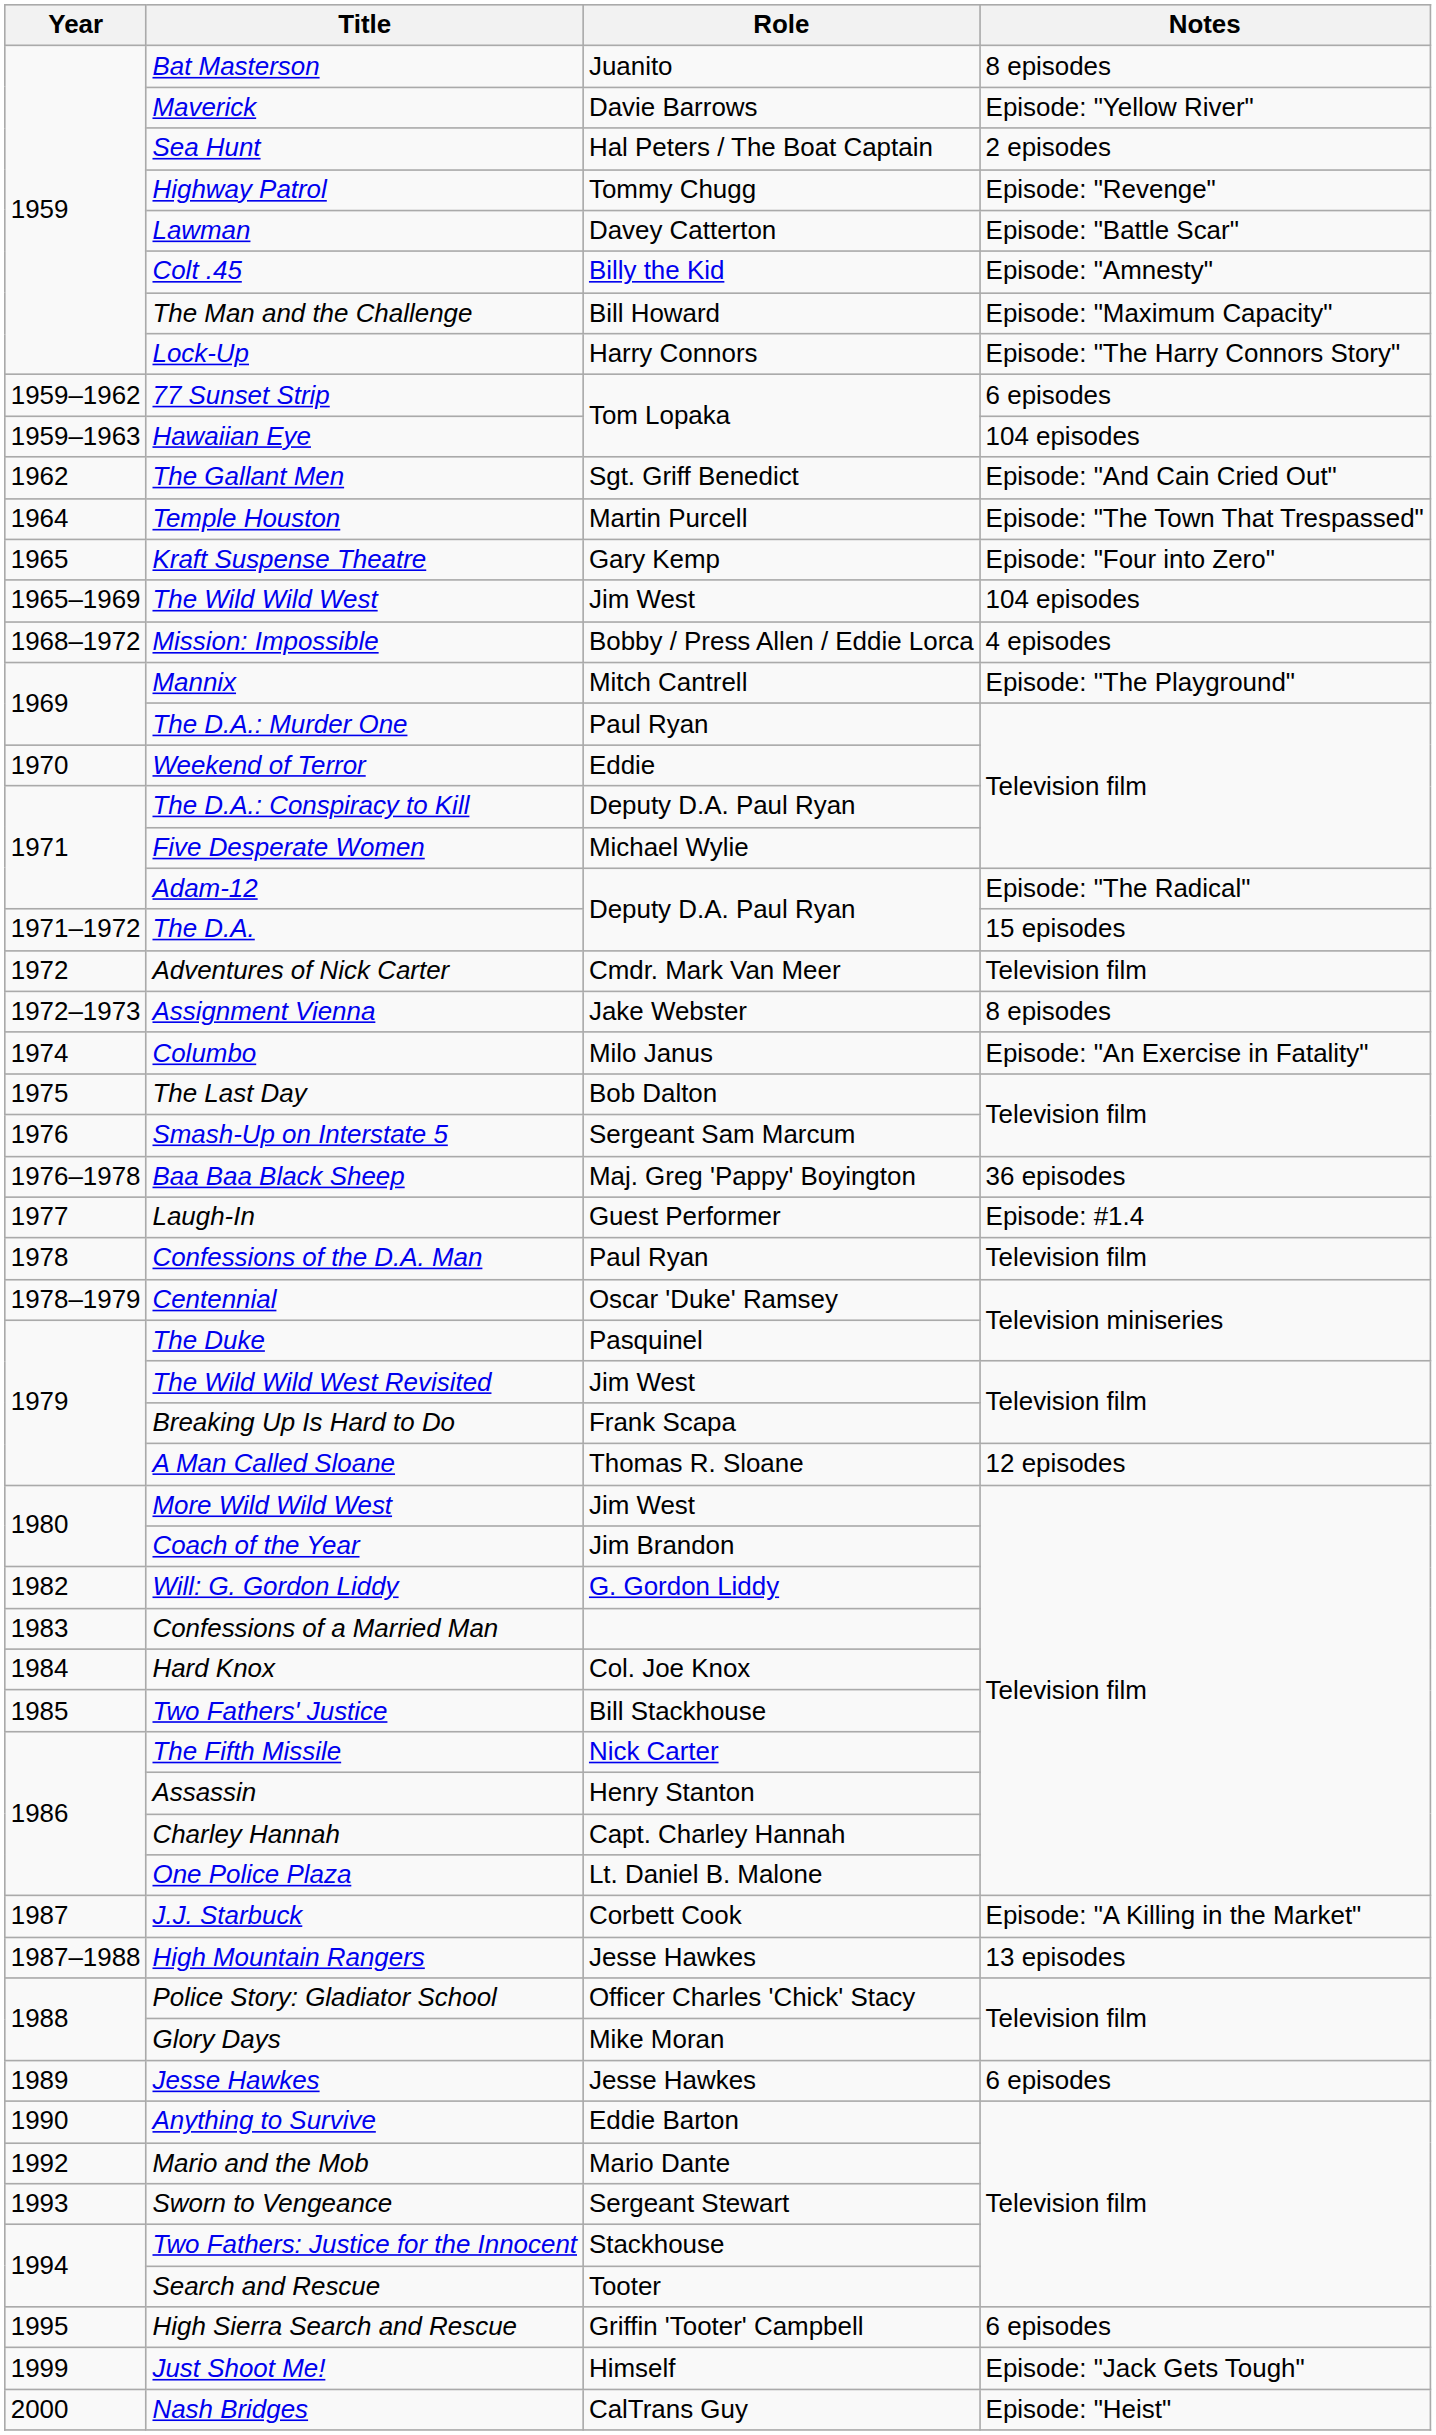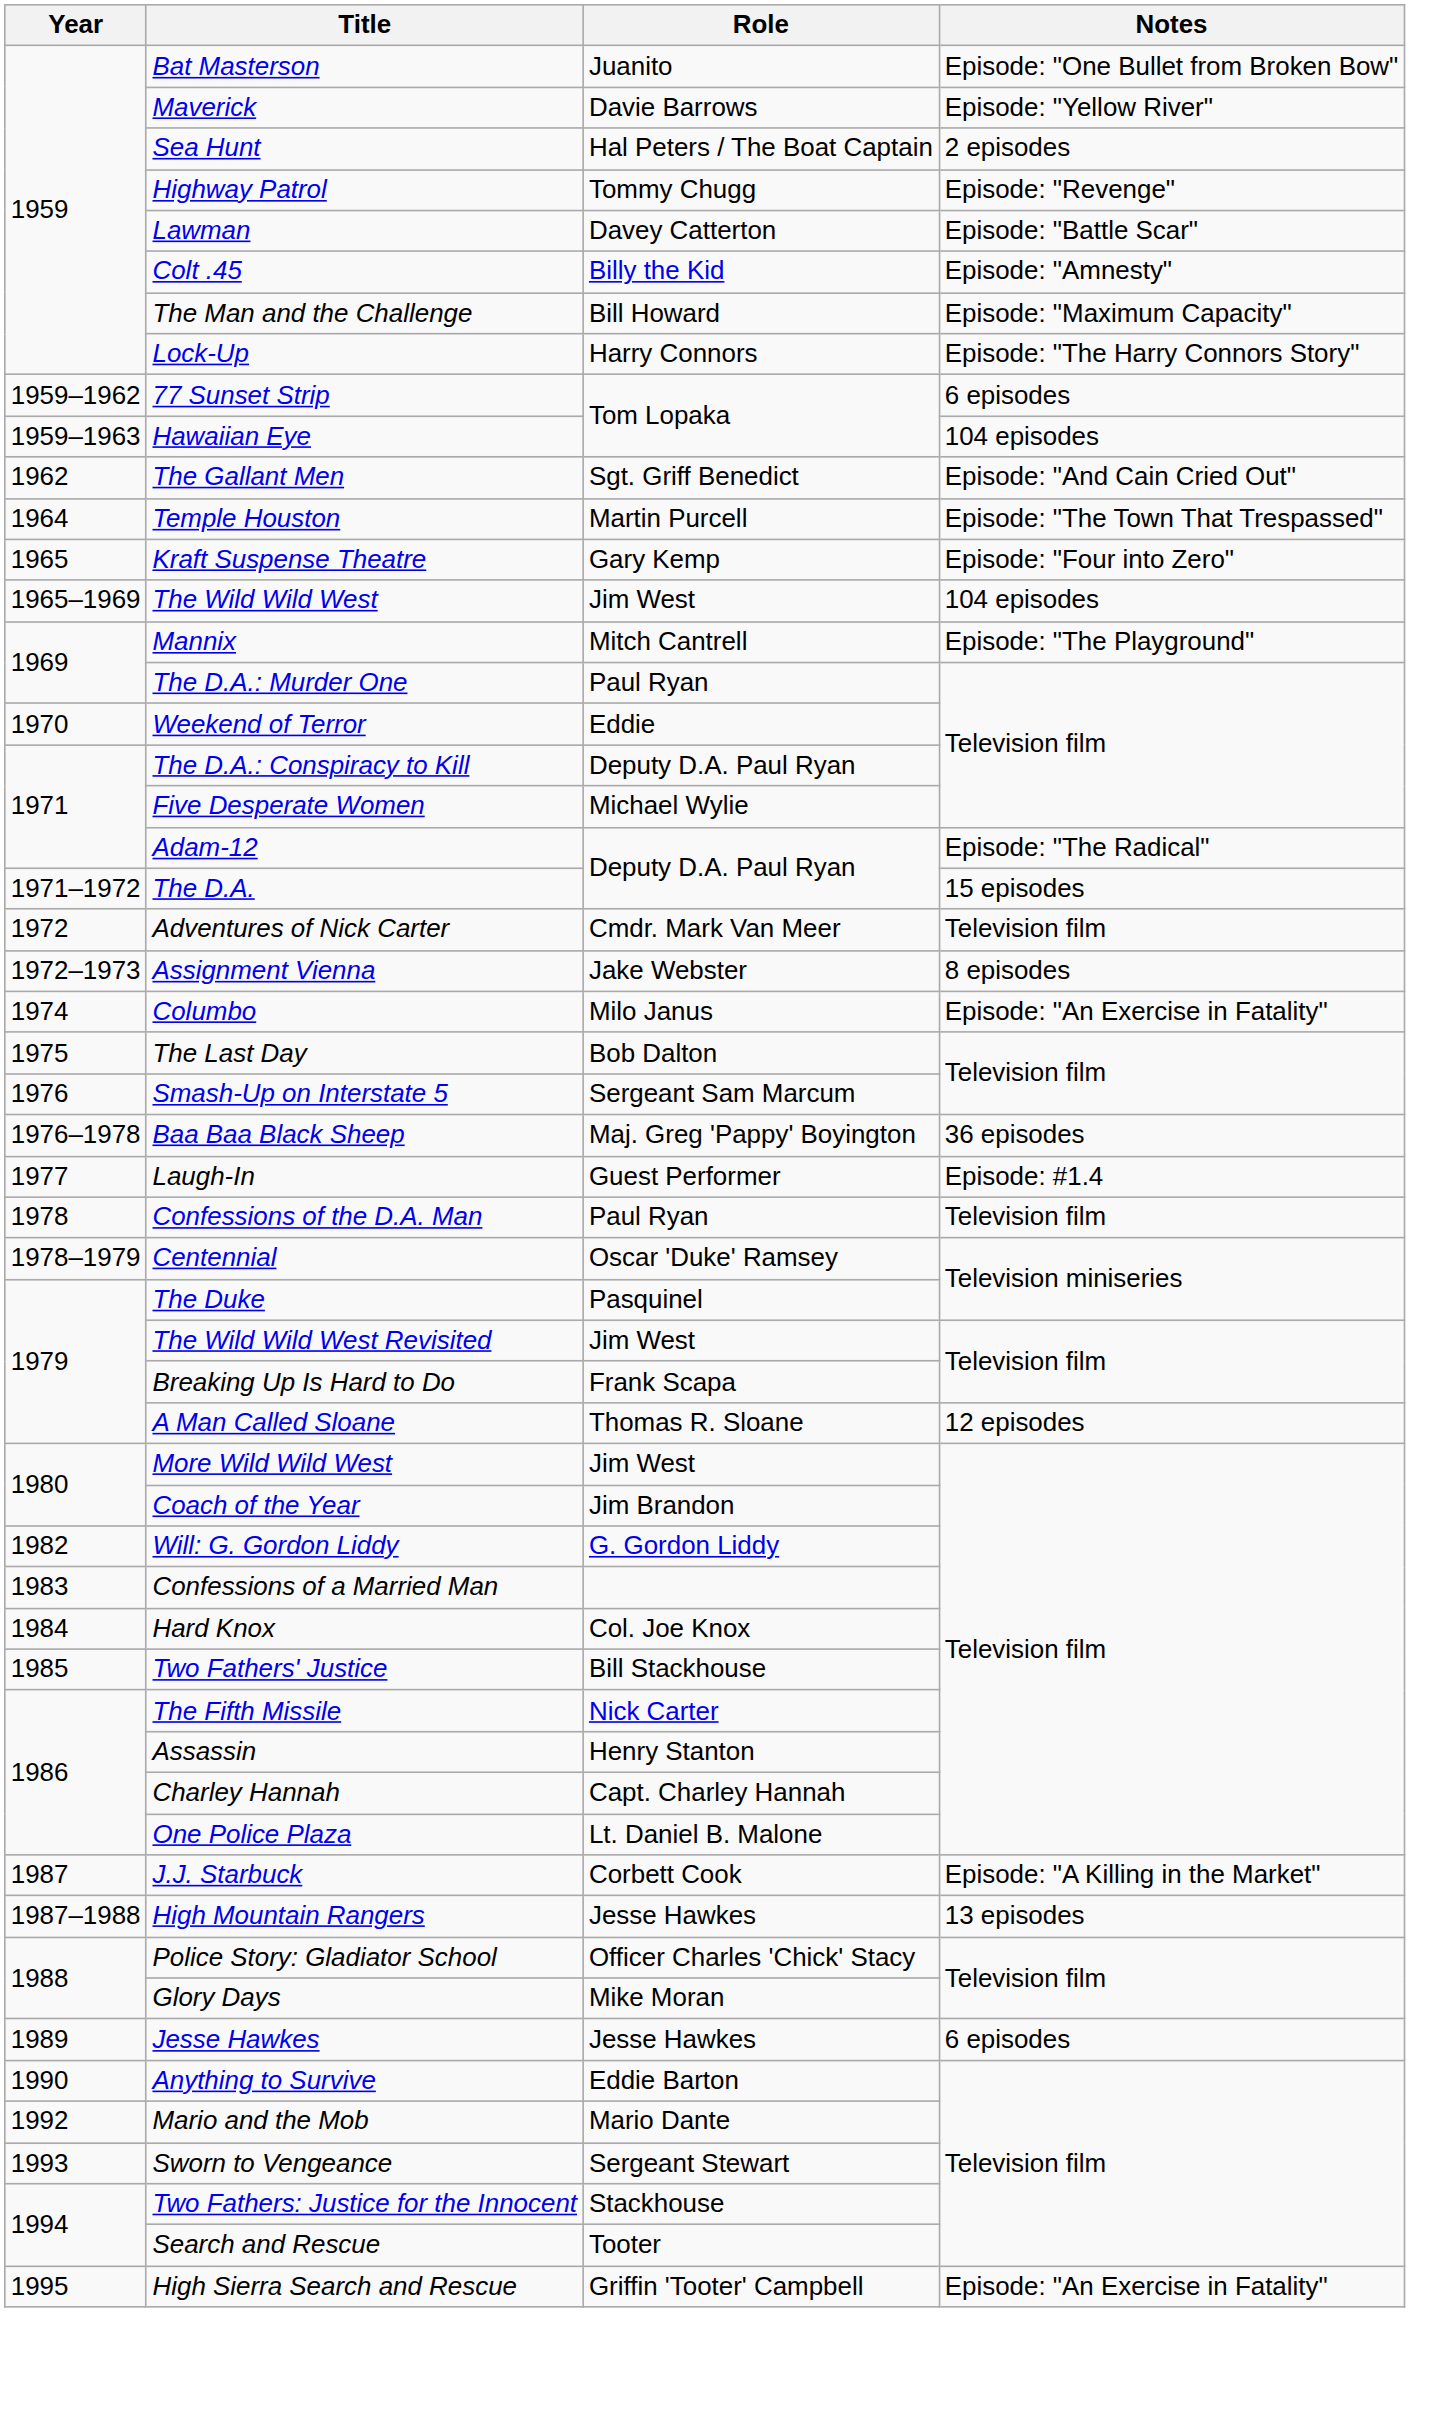Bat Masterson | Notes: 8 episodes -> Episode: "One Bullet from Broken Bow"
- row: 1968–1972 | Mission: Impossible | Bobby / Press Allen / Eddie Lorca | 4 episodes
High Sierra Search and Rescue | Notes: 6 episodes -> Episode: "An Exercise in Fatality"
- row: 1999 | Just Shoot Me! | Himself | Episode: "Jack Gets Tough"
- row: 2000 | Nash Bridges | CalTrans Guy | Episode: "Heist"
